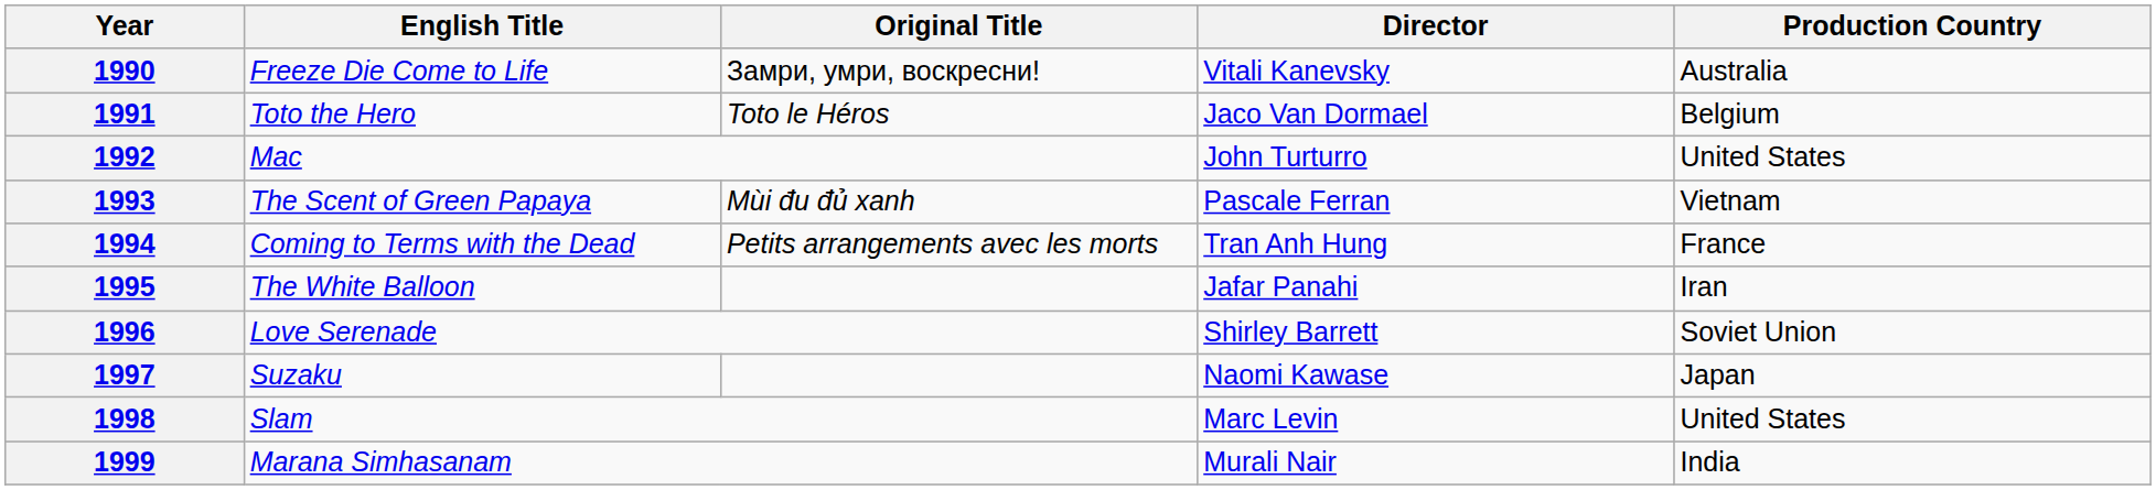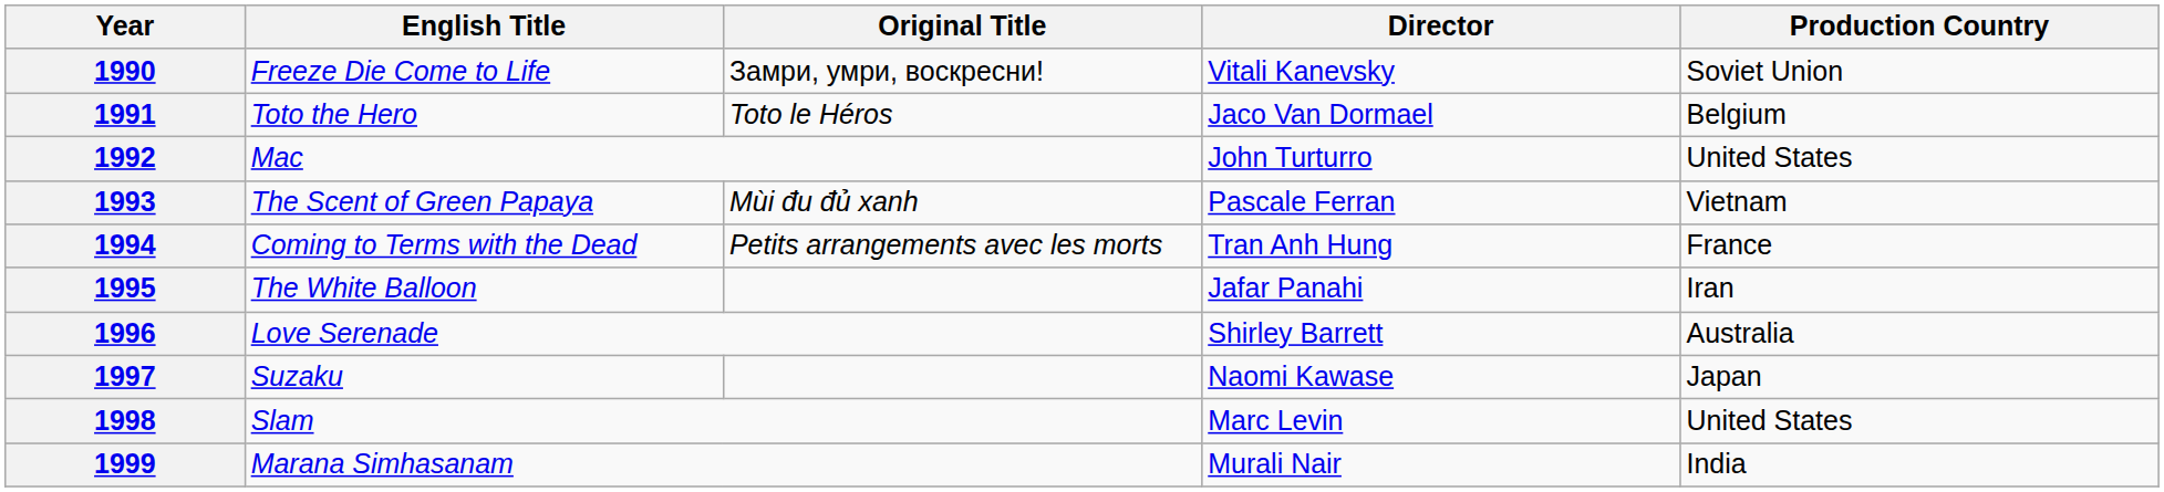1990 | Production Country: Australia -> Soviet Union
1996 | Production Country: Soviet Union -> Australia
